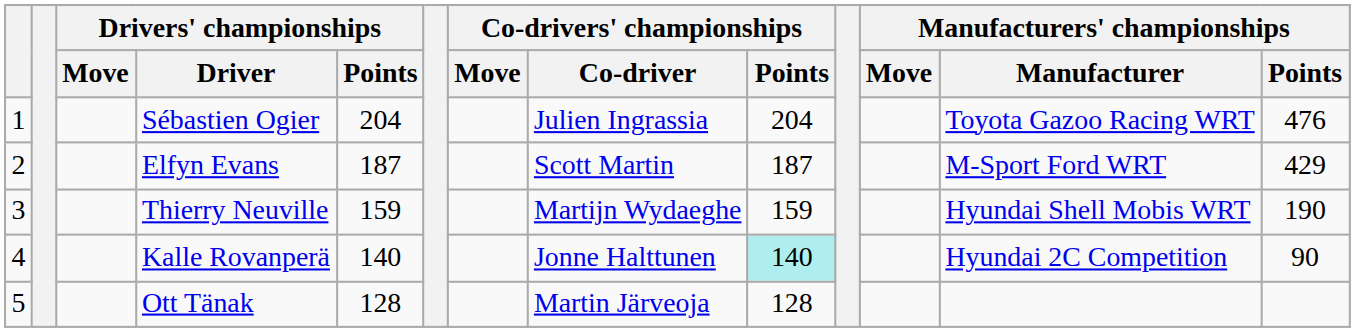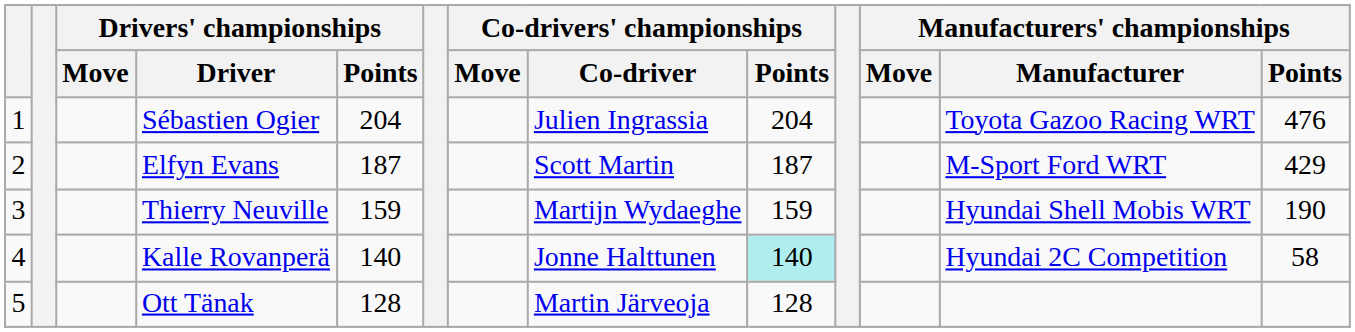Kalle Rovanperä | Manufacturers' championships / Points: 90 -> 58
